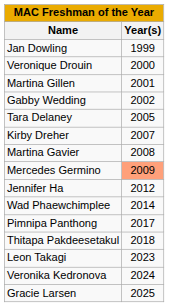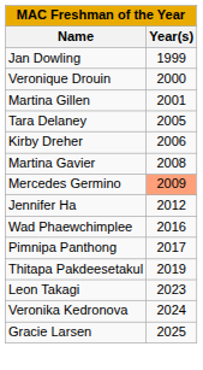- row: Gabby Wedding | 2002
Kirby Dreher | Year(s): 2007 -> 2006
Wad Phaewchimplee | Year(s): 2014 -> 2016
Thitapa Pakdeesetakul | Year(s): 2018 -> 2019
